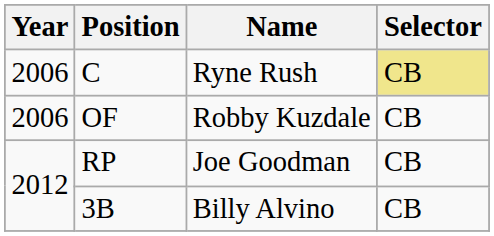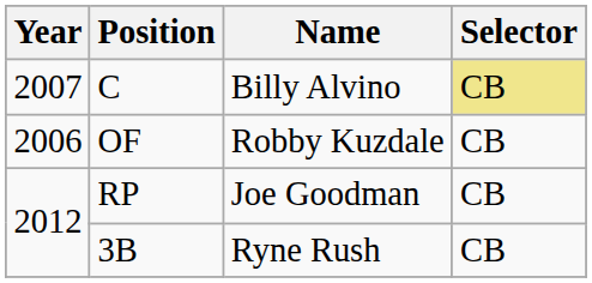C | Year: 2006 -> 2007
C | Name: Ryne Rush -> Billy Alvino
3B | Name: Billy Alvino -> Ryne Rush
